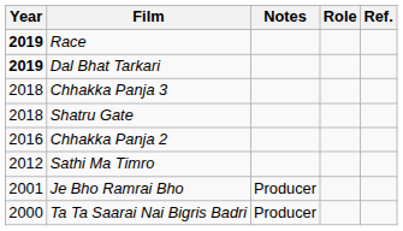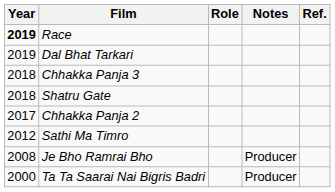columns swapped: Role <-> Notes
Dal Bhat Tarkari | Year: bold -> normal
Chhakka Panja 2 | Year: 2016 -> 2017
Je Bho Ramrai Bho | Year: 2001 -> 2008
